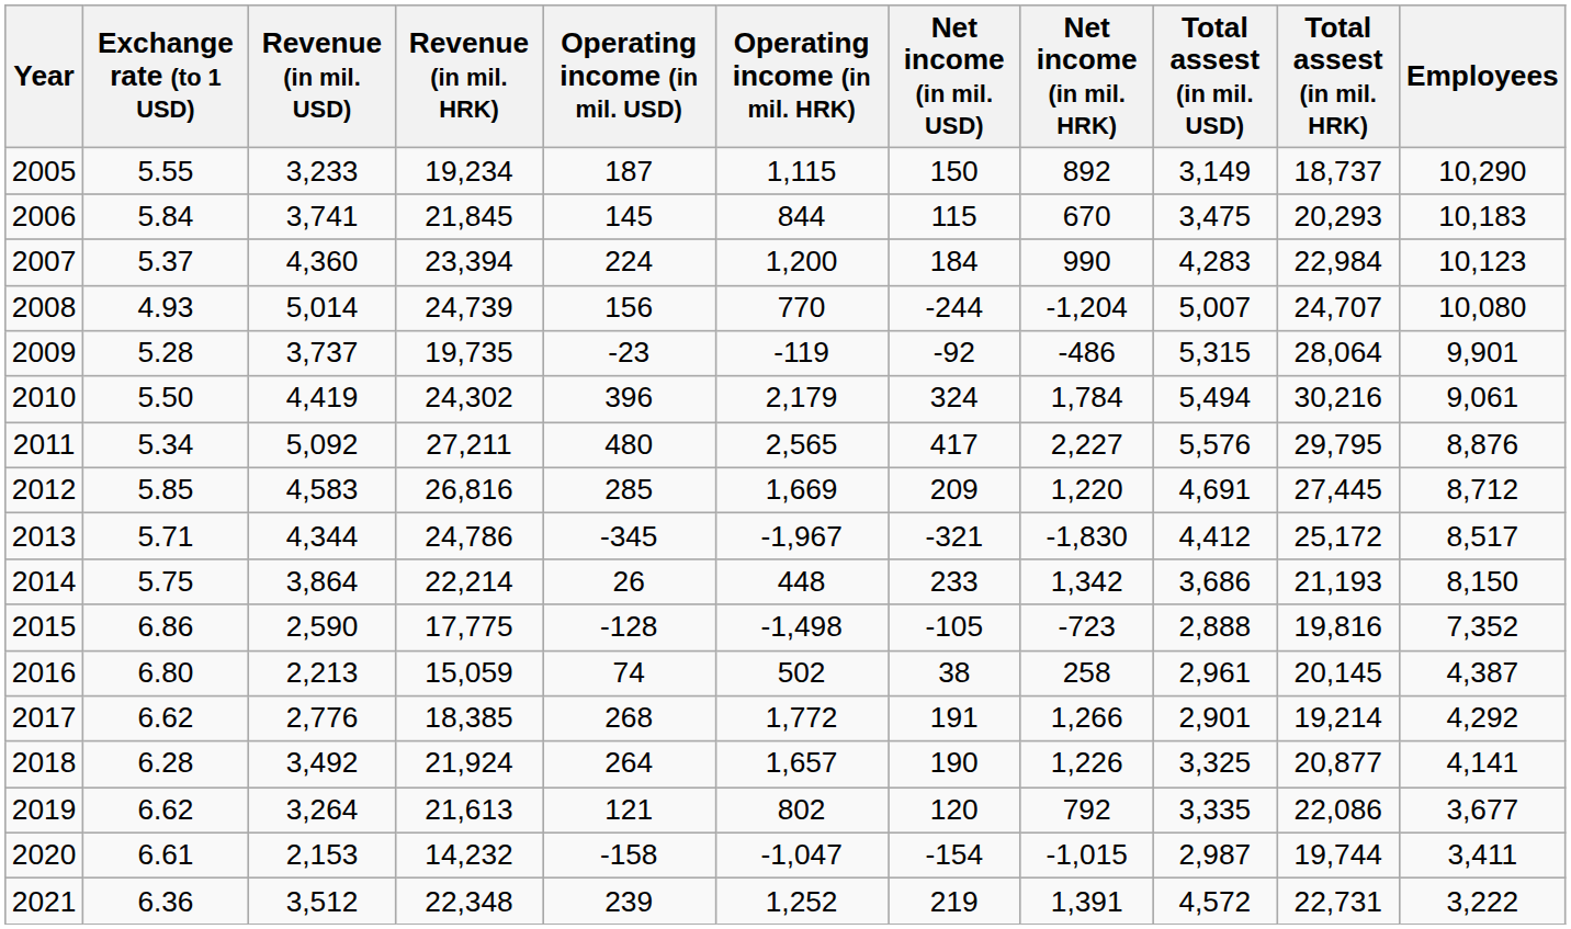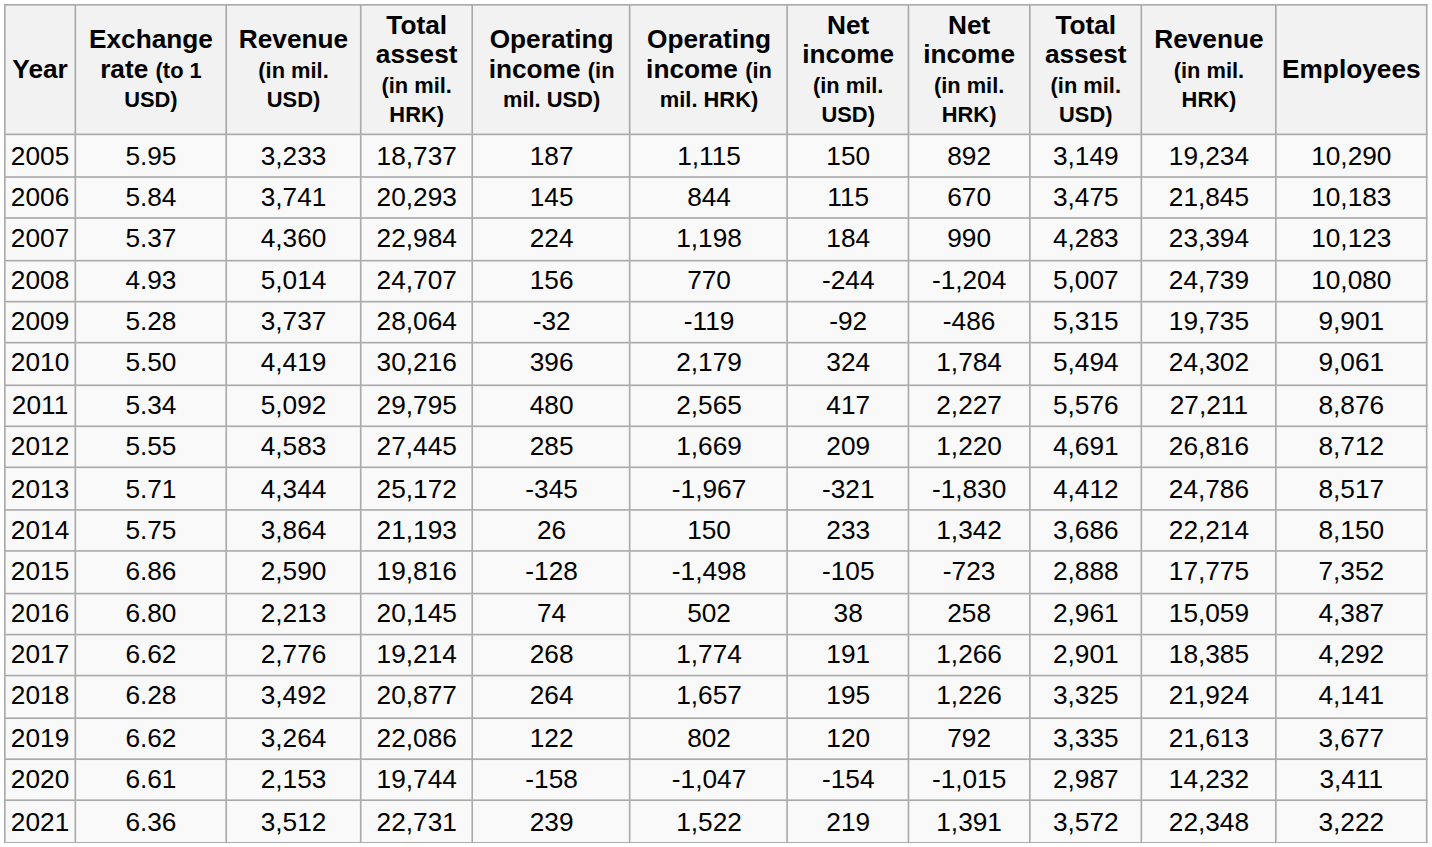columns swapped: Revenue (in mil. HRK) <-> Total assest (in mil. HRK)
2005 | Exchange rate (to 1 USD): 5.55 -> 5.95
2007 | Operating income (in mil. HRK): 1,200 -> 1,198
2009 | Operating income (in mil. USD): -23 -> -32
2012 | Exchange rate (to 1 USD): 5.85 -> 5.55
2014 | Operating income (in mil. HRK): 448 -> 150
2017 | Operating income (in mil. HRK): 1,772 -> 1,774
2018 | Net income (in mil. USD): 190 -> 195
2019 | Operating income (in mil. USD): 121 -> 122
2021 | Operating income (in mil. HRK): 1,252 -> 1,522
2021 | Total assest (in mil. USD): 4,572 -> 3,572
